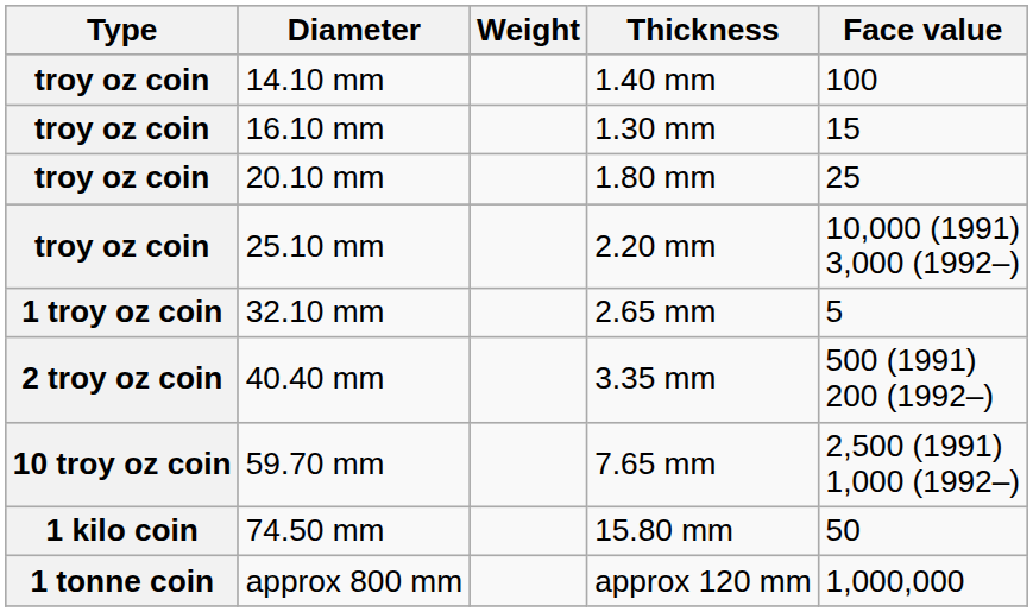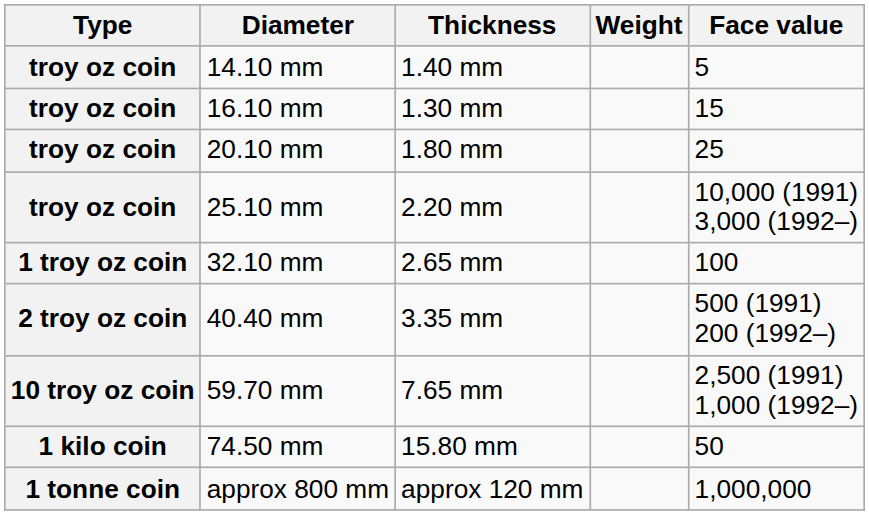columns swapped: Thickness <-> Weight
14.10 mm | Face value: 100 -> 5
32.10 mm | Face value: 5 -> 100
